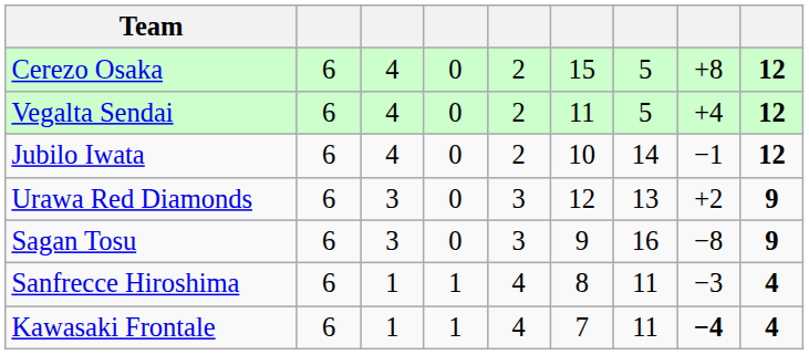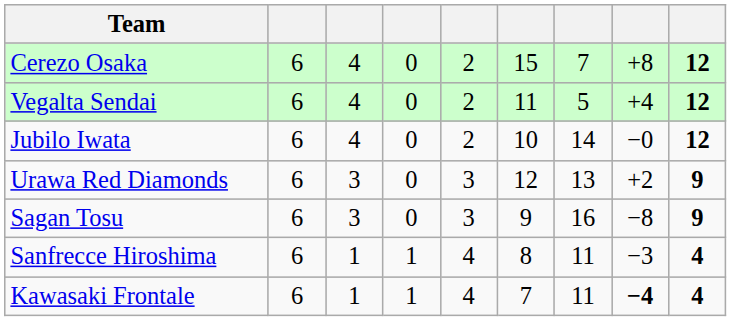Cerezo Osaka | column 7: 5 -> 7
Jubilo Iwata | column 8: −1 -> −0
